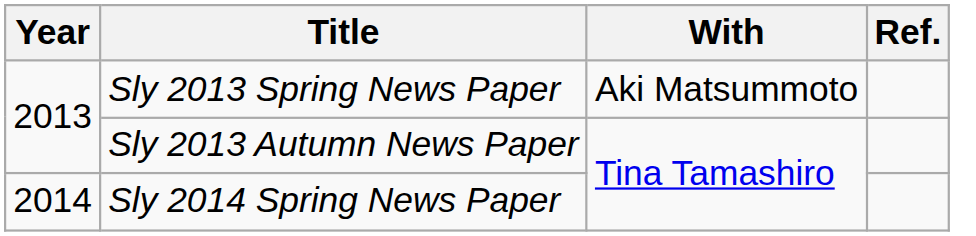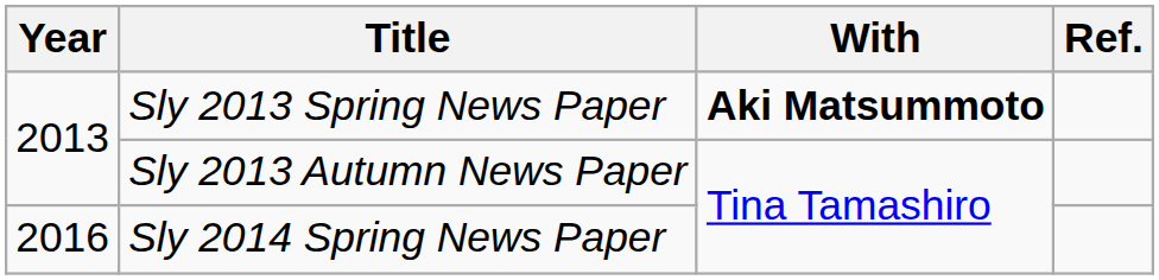Sly 2013 Spring News Paper | With: normal -> bold
Sly 2014 Spring News Paper | Year: 2014 -> 2016
